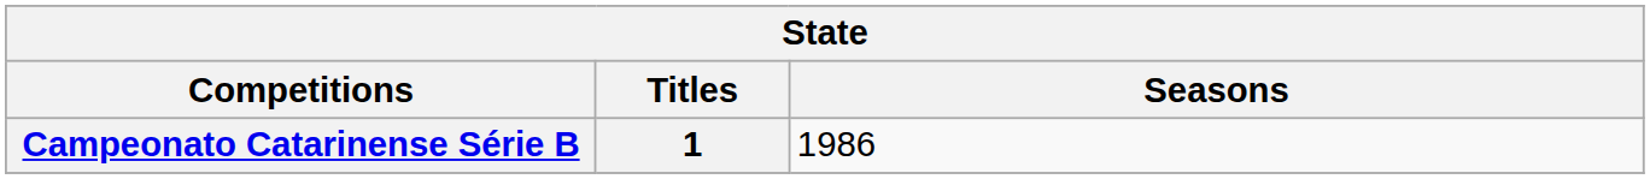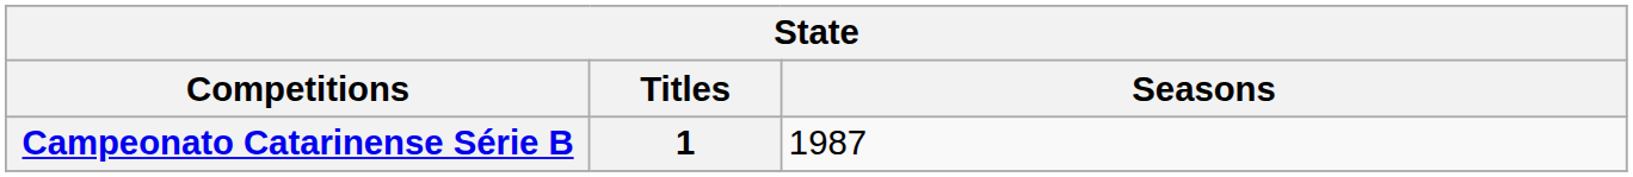Campeonato Catarinense Série B | Seasons: 1986 -> 1987
